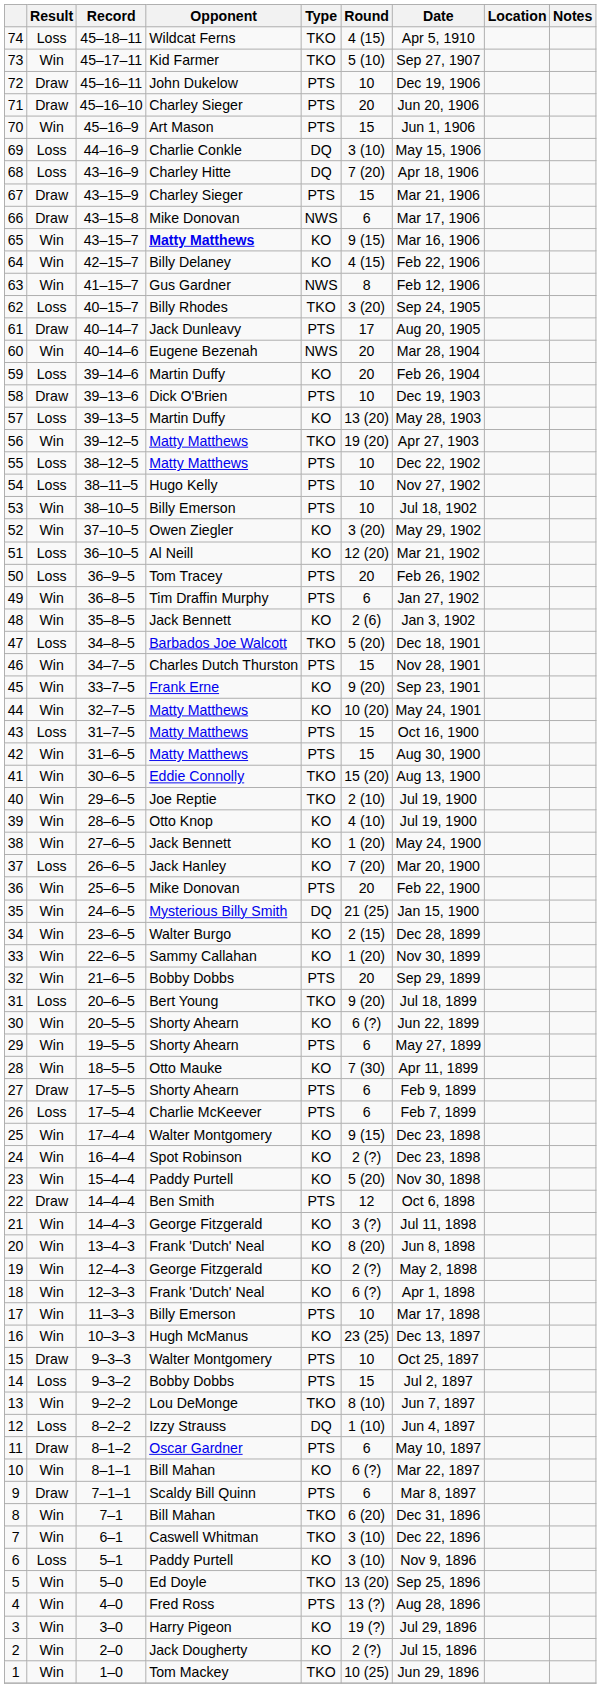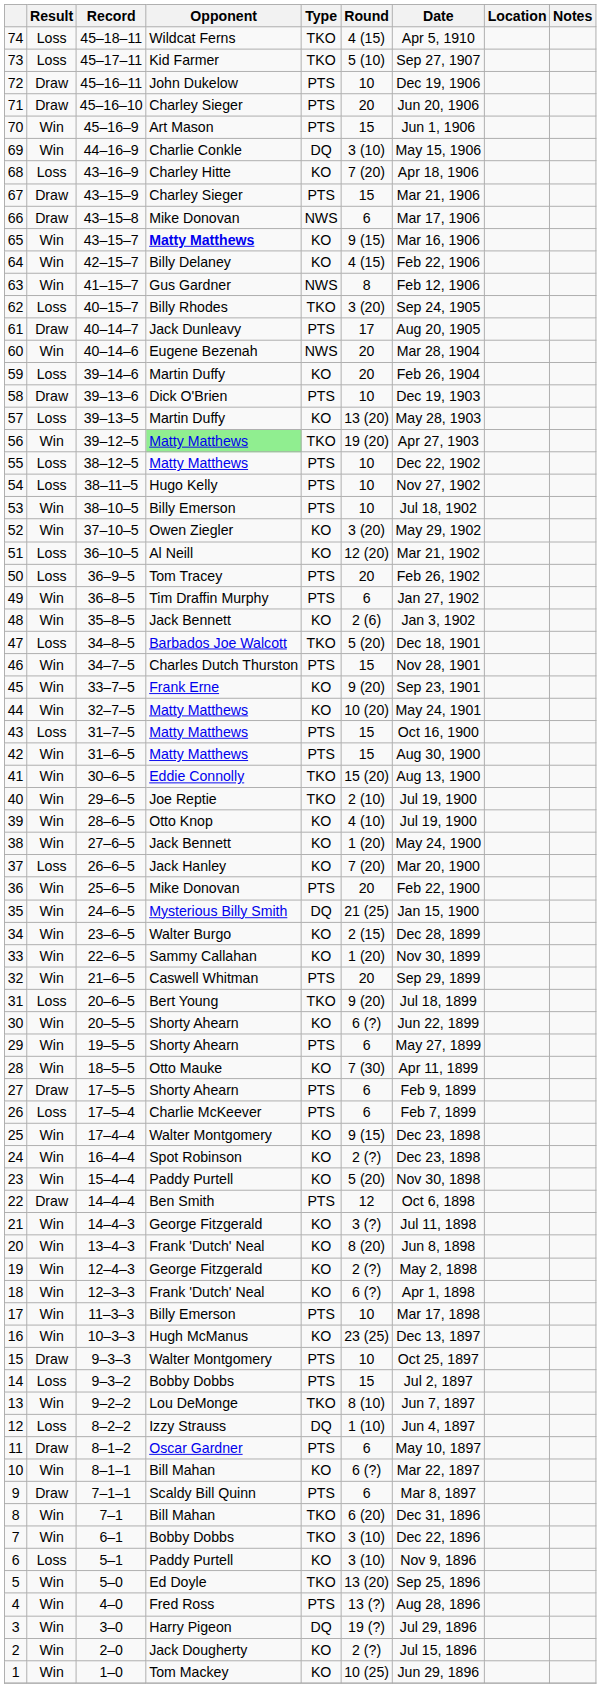73 | Result: Win -> Loss
69 | Result: Loss -> Win
68 | Type: DQ -> KO
56 | Opponent: no background -> lightgreen background
32 | Opponent: Bobby Dobbs -> Caswell Whitman
7 | Opponent: Caswell Whitman -> Bobby Dobbs
3 | Type: KO -> DQ
1 | Type: TKO -> KO
